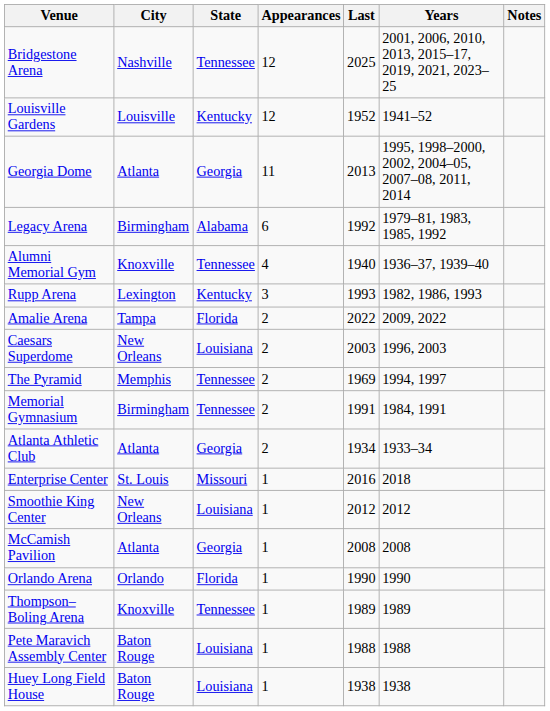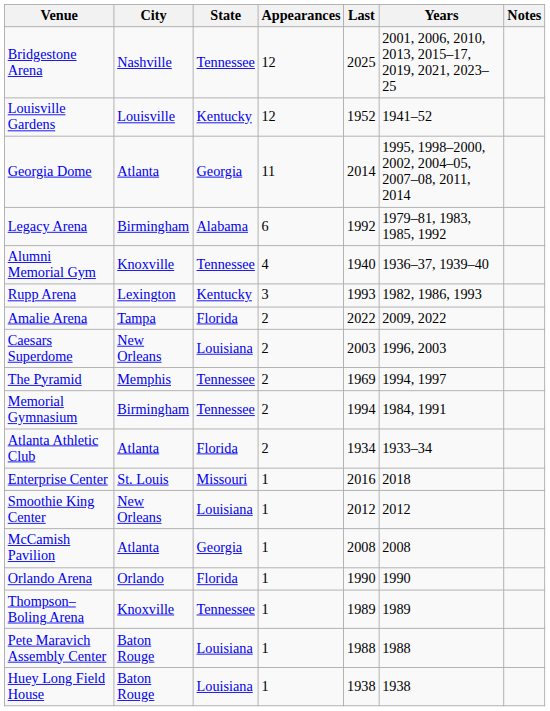Georgia Dome | Last: 2013 -> 2014
Memorial Gymnasium | Last: 1991 -> 1994
Atlanta Athletic Club | State: Georgia -> Florida
